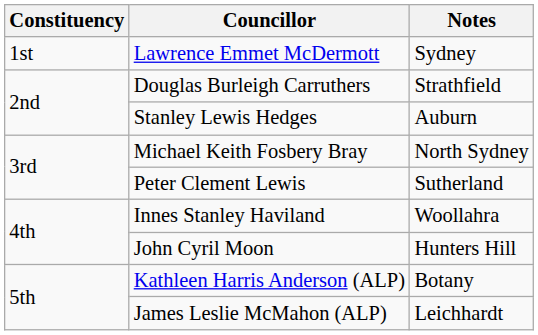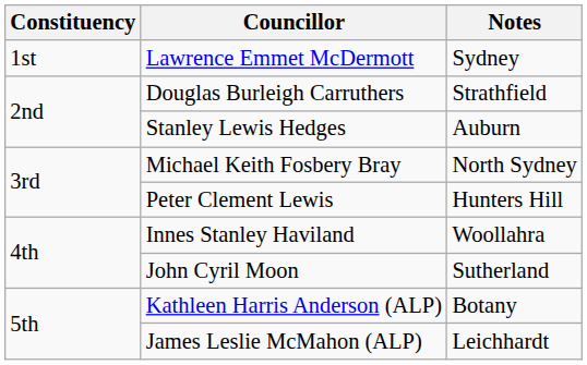Peter Clement Lewis | Notes: Sutherland -> Hunters Hill
John Cyril Moon | Notes: Hunters Hill -> Sutherland
